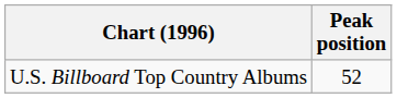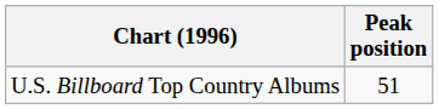U.S. Billboard Top Country Albums | Peak position: 52 -> 51
